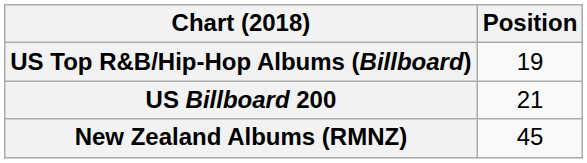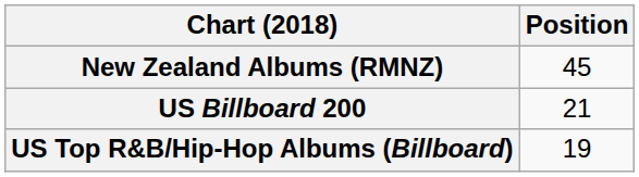rows swapped: New Zealand Albums (RMNZ) <-> US Top R&B/Hip-Hop Albums (Billboard)
